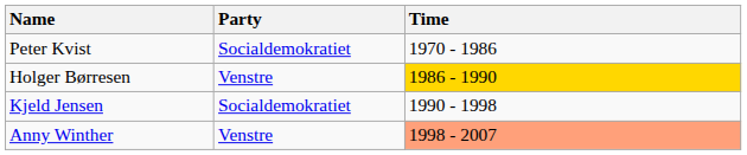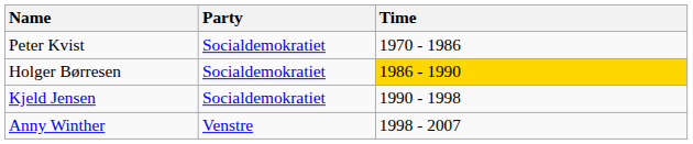Holger Børresen | Party: Venstre -> Socialdemokratiet
Anny Winther | Time: lightsalmon background -> no background
